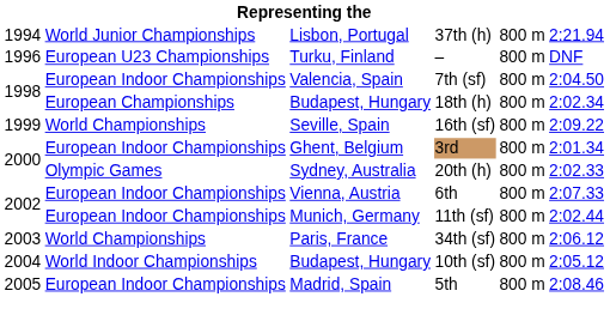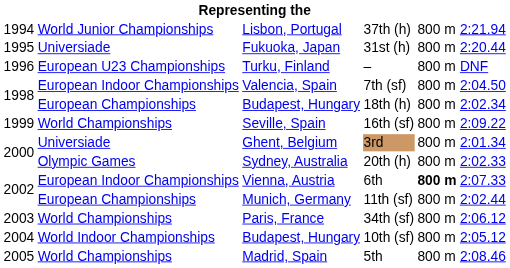+ row: 1995 | Universiade | Fukuoka, Japan | 31st (h) | 800 m | 2:20.44
3rd | column 2: European Indoor Championships -> Universiade
6th | column 5: normal -> bold
11th (sf) | column 2: European Indoor Championships -> European Championships
5th | column 2: European Indoor Championships -> World Championships
